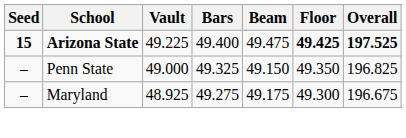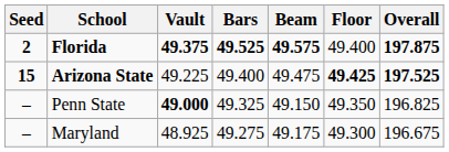+ row: 2 | Florida | 49.375 | 49.525 | 49.575 | 49.400 | 197.875
Penn State | Vault: normal -> bold
